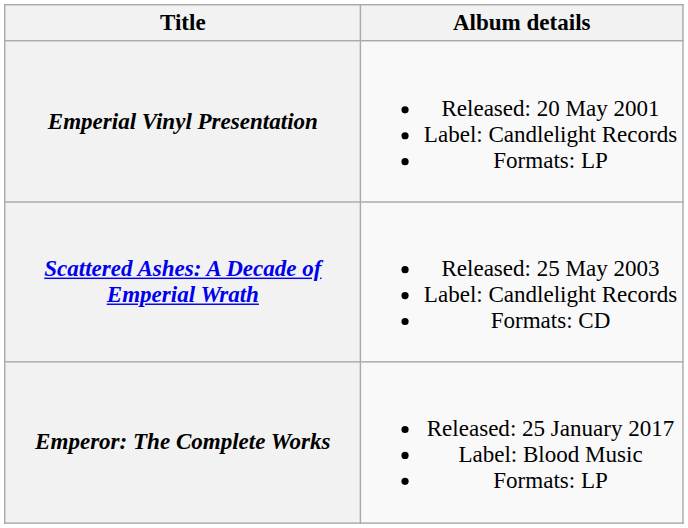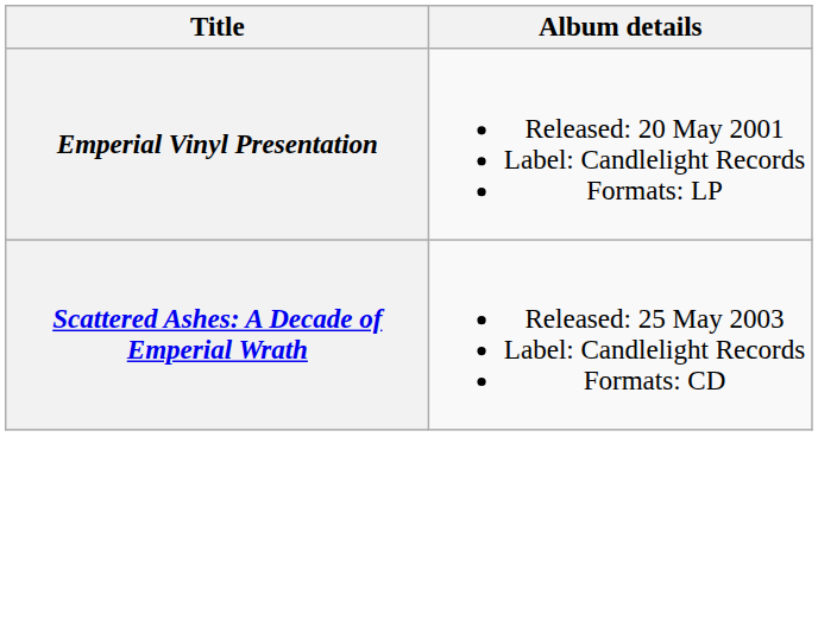- row: Emperor: The Complete Works | Released: 25 January 2017 Label: Blood Music Formats: LP
